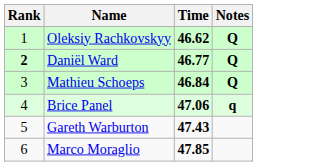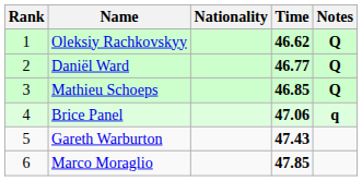+ column: Nationality
Daniël Ward | Rank: bold -> normal
Mathieu Schoeps | Time: 46.84 -> 46.85
